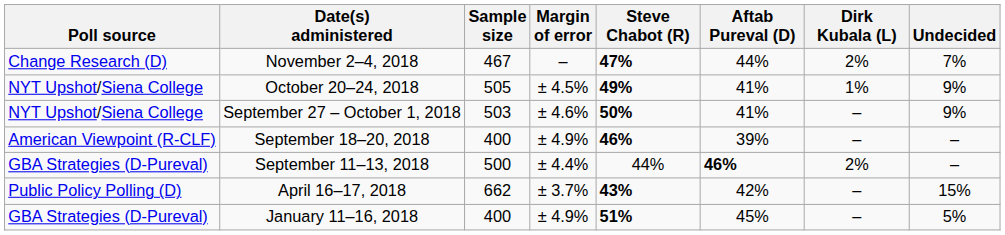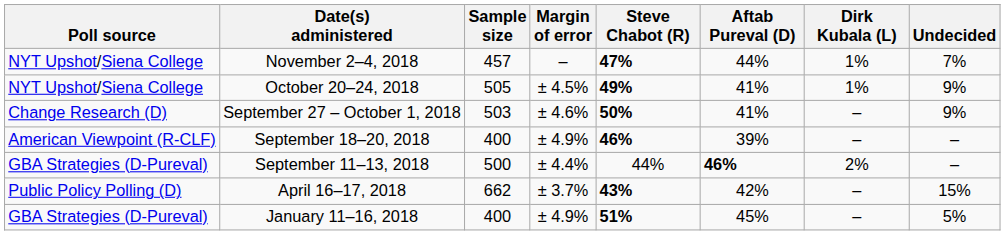November 2–4, 2018 | Poll source: Change Research (D) -> NYT Upshot/Siena College
November 2–4, 2018 | Sample size: 467 -> 457
November 2–4, 2018 | Dirk Kubala (L): 2% -> 1%
September 27 – October 1, 2018 | Poll source: NYT Upshot/Siena College -> Change Research (D)
